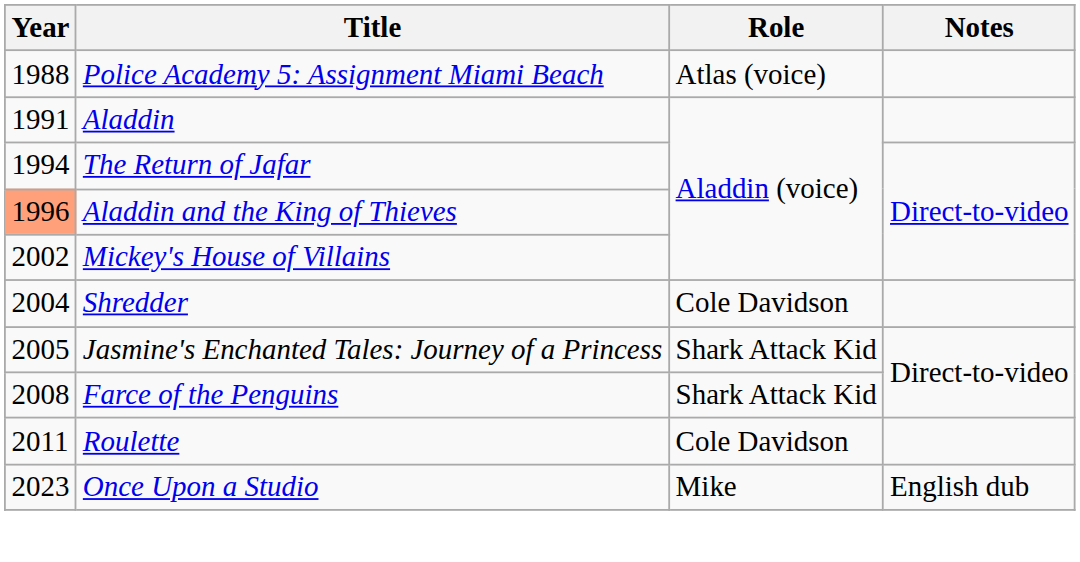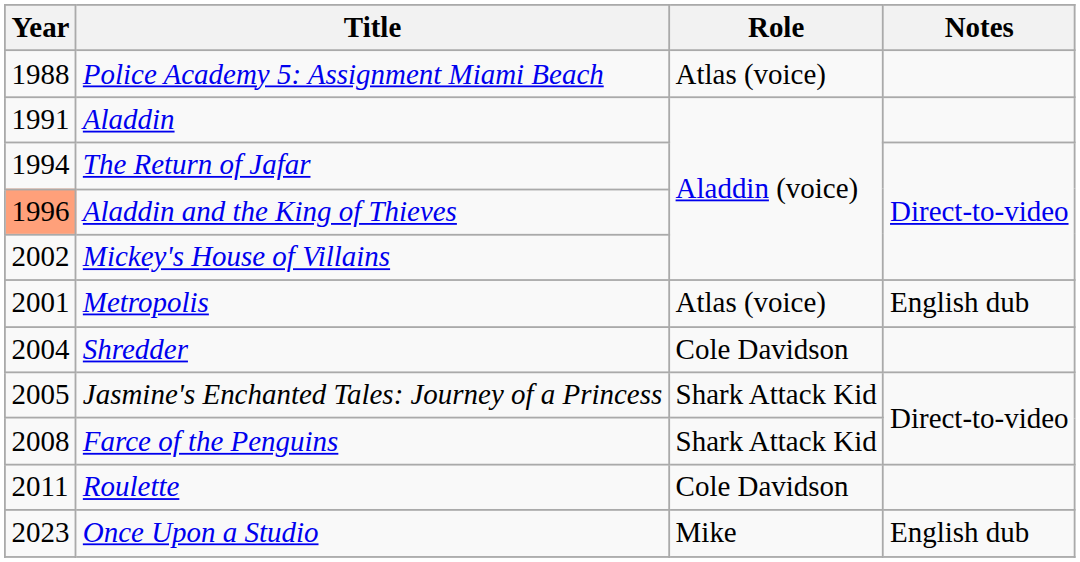+ row: 2001 | Metropolis | Atlas (voice) | English dub
